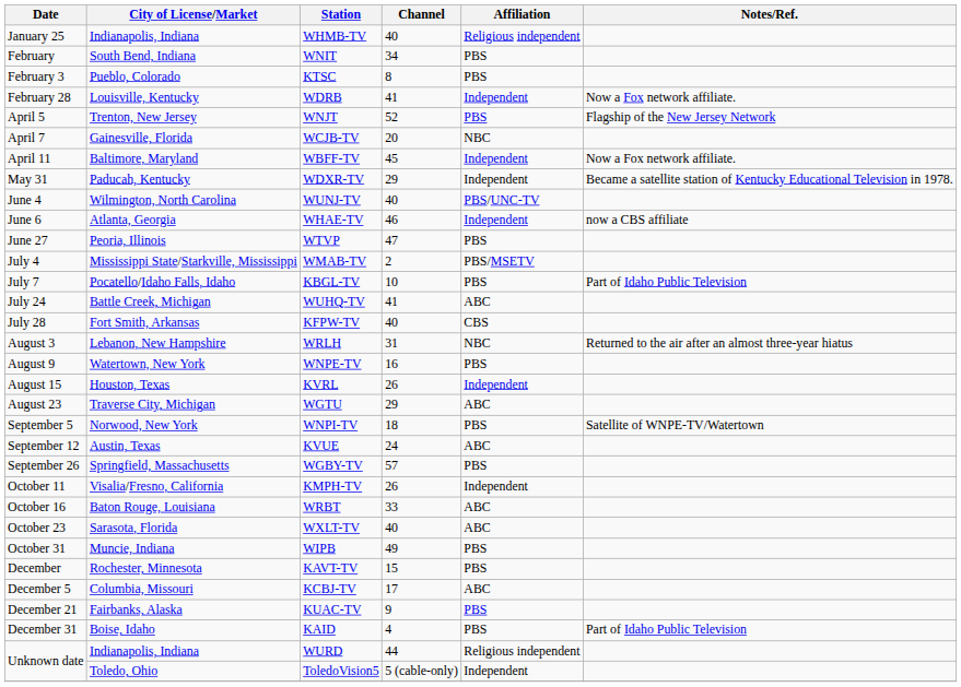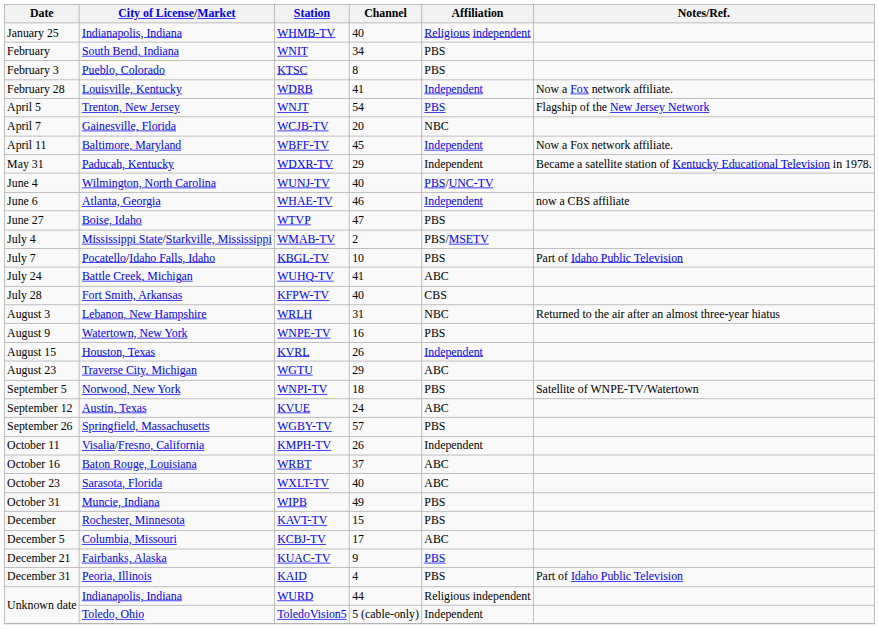WNJT | Channel: 52 -> 54
WTVP | City of License/Market: Peoria, Illinois -> Boise, Idaho
WRBT | Channel: 33 -> 37
KAID | City of License/Market: Boise, Idaho -> Peoria, Illinois
